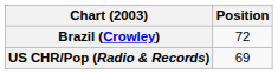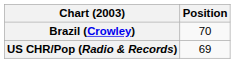Brazil (Crowley) | Position: 72 -> 70
